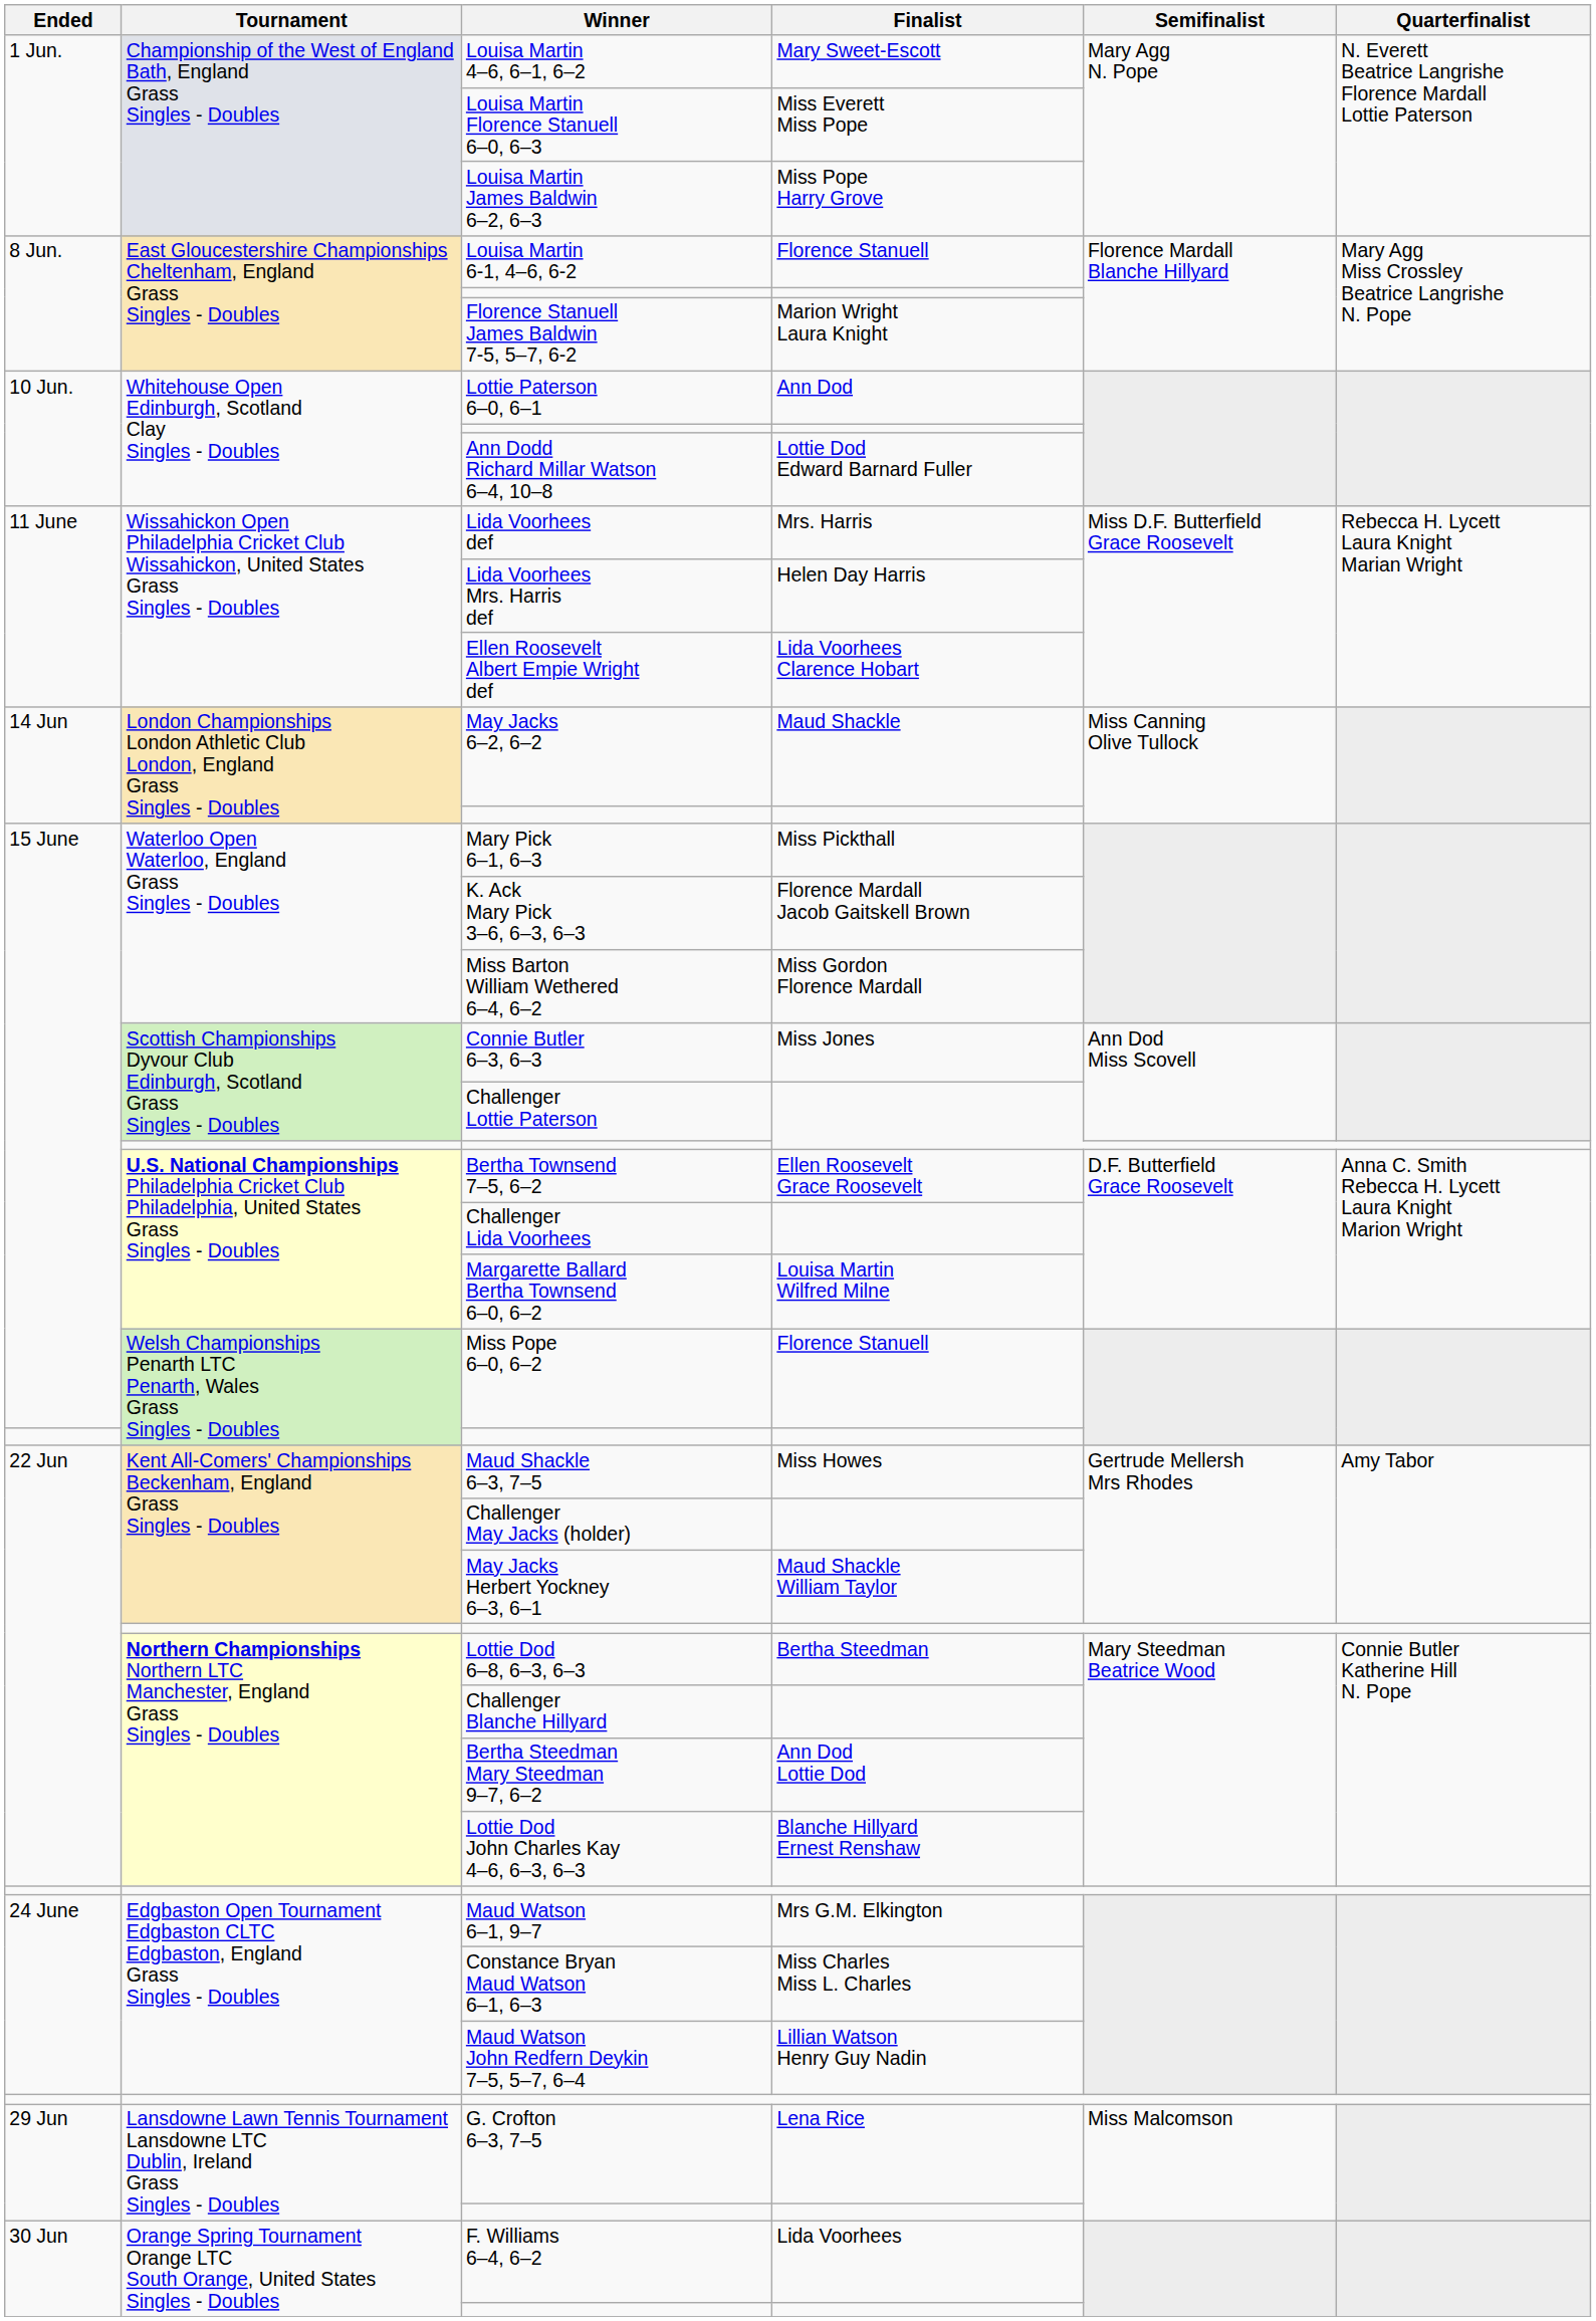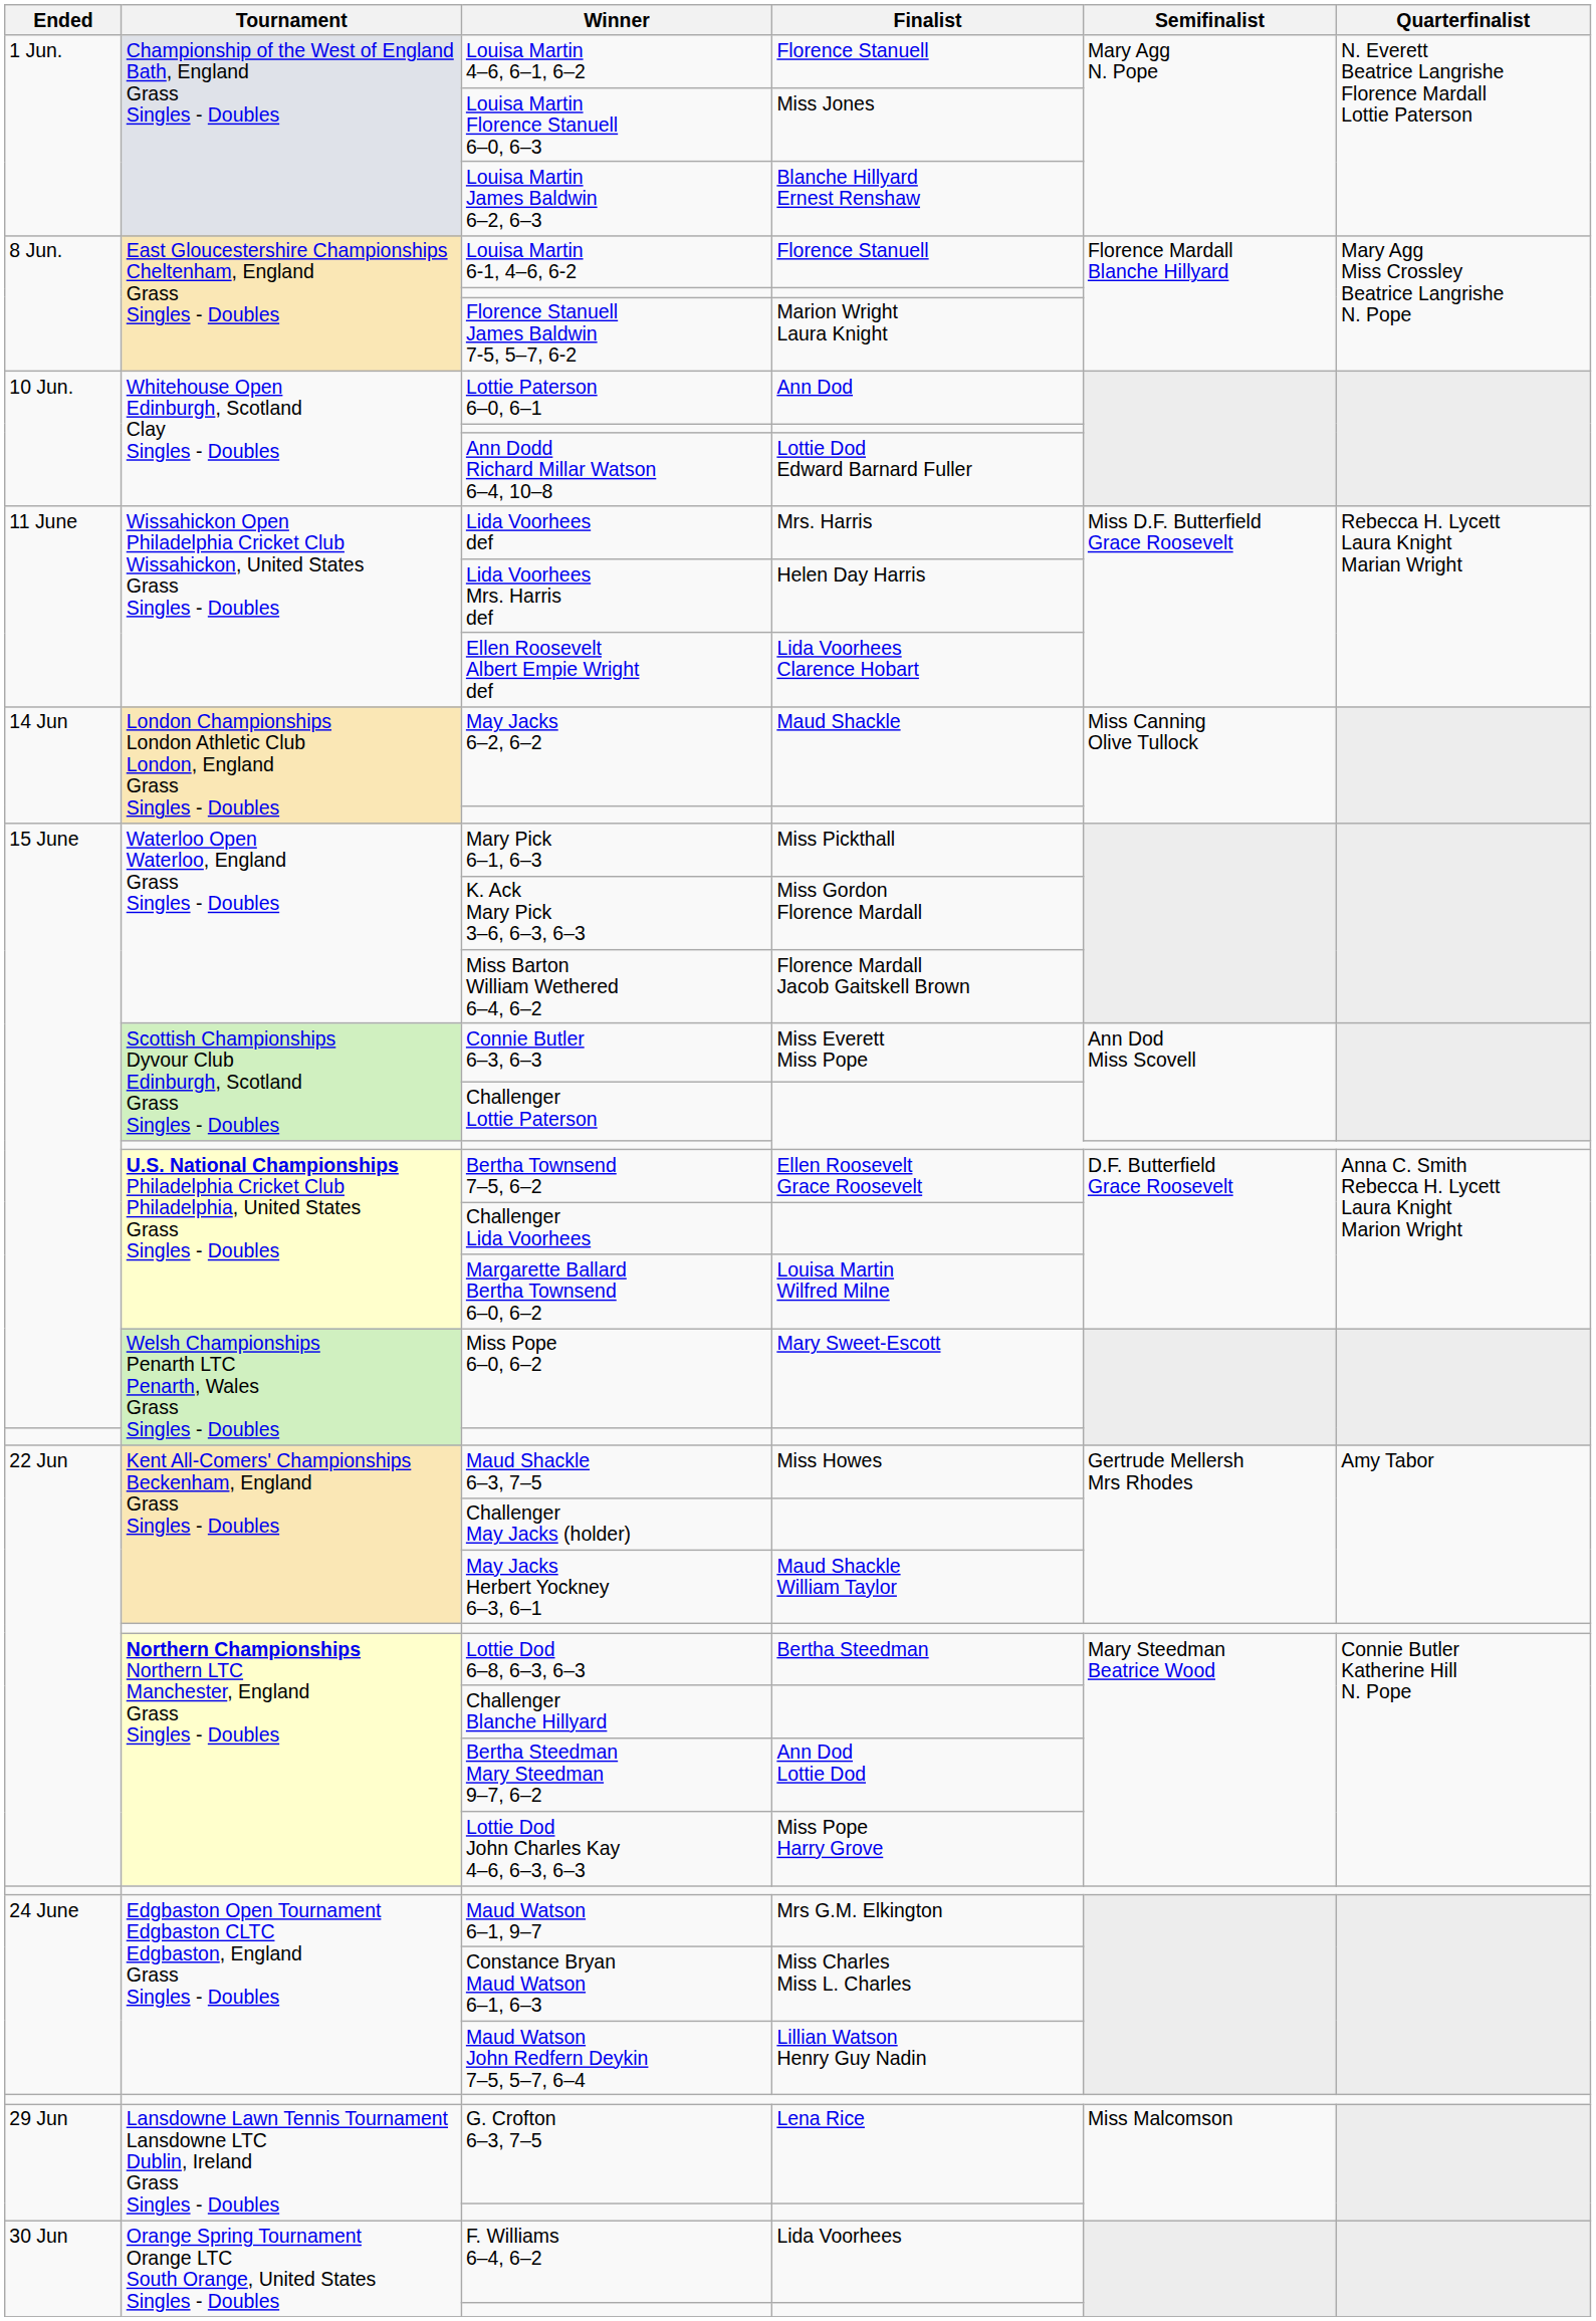Louisa Martin 4–6, 6–1, 6–2 | Finalist: Mary Sweet-Escott -> Florence Stanuell
Louisa Martin Florence Stanuell 6–0, 6–3 | Finalist: Miss Everett Miss Pope -> Miss Jones
Louisa Martin James Baldwin 6–2, 6–3 | Finalist: Miss Pope Harry Grove -> Blanche Hillyard Ernest Renshaw
K. Ack Mary Pick 3–6, 6–3, 6–3 | Finalist: Florence Mardall Jacob Gaitskell Brown -> Miss Gordon Florence Mardall
Miss Barton William Wethered 6–4, 6–2 | Finalist: Miss Gordon Florence Mardall -> Florence Mardall Jacob Gaitskell Brown
Connie Butler 6–3, 6–3 | Finalist: Miss Jones -> Miss Everett Miss Pope
Miss Pope 6–0, 6–2 | Finalist: Florence Stanuell -> Mary Sweet-Escott
Lottie Dod John Charles Kay 4–6, 6–3, 6–3 | Finalist: Blanche Hillyard Ernest Renshaw -> Miss Pope Harry Grove
